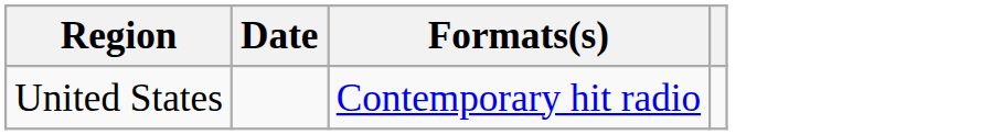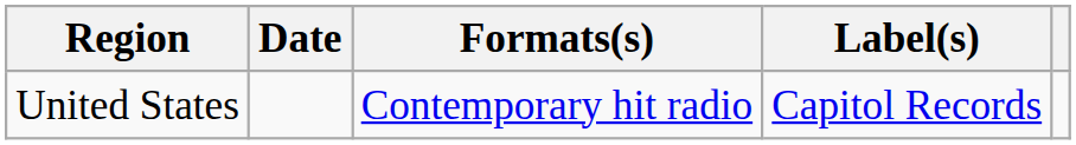+ column: Label(s) | Capitol Records
